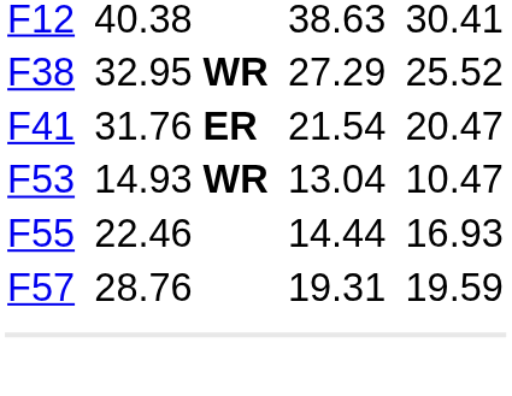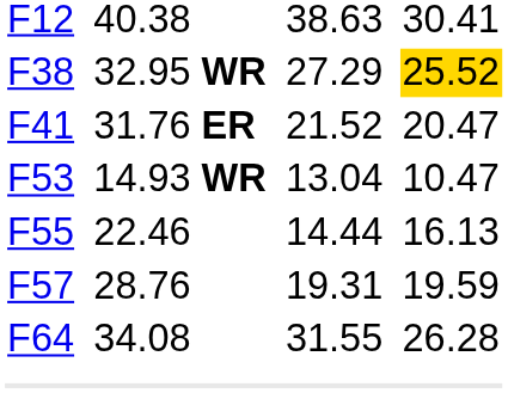F38 | column 7: no background -> gold background
F41 | column 5: 21.54 -> 21.52
F55 | column 7: 16.93 -> 16.13
+ row: F64 | 34.08 | 31.55 | 26.28
